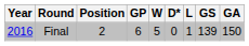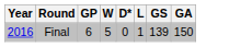- column: Position | 2
